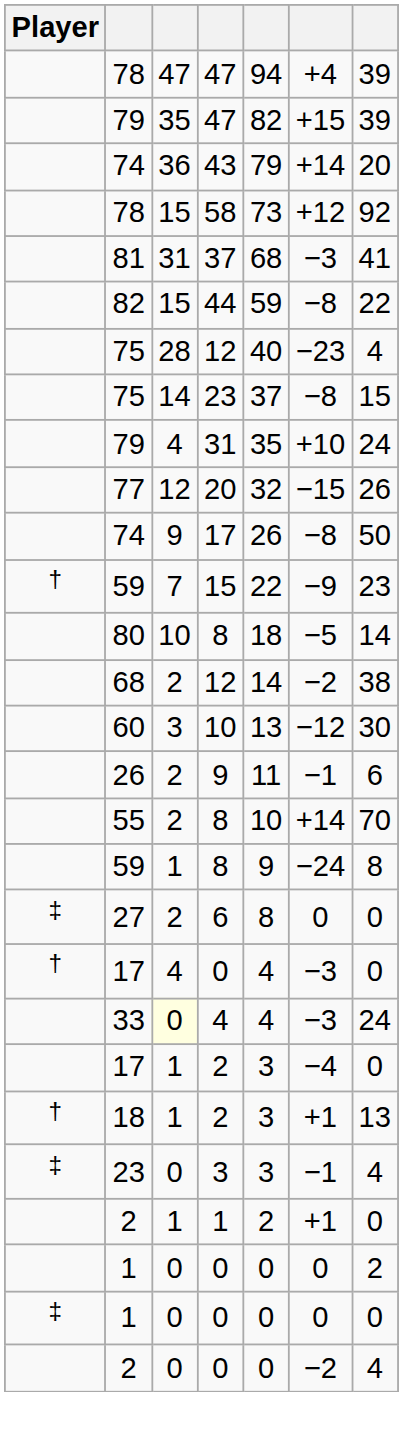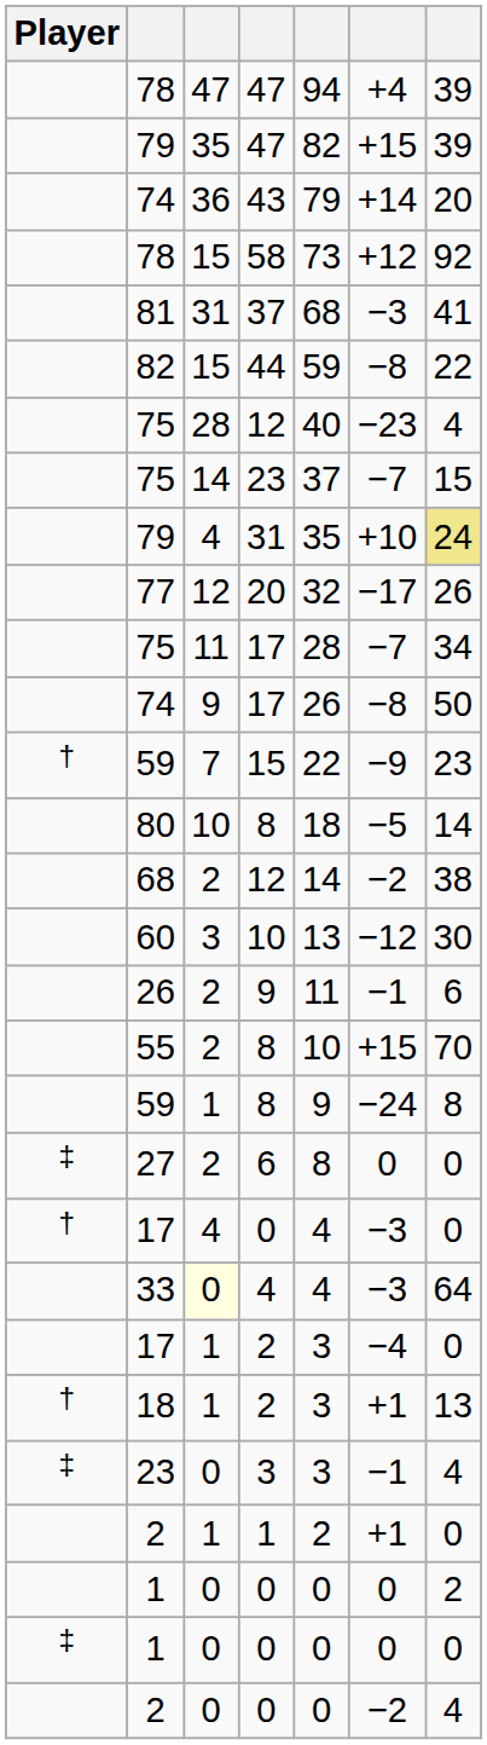75 / 23 | column 6: −8 -> −7
79 / 31 | column 7: no background -> khaki background
77 | column 6: −15 -> −17
+ row: 75 | 11 | 17 | 28 | −7 | 34
55 | column 6: +14 -> +15
33 | column 7: 24 -> 64
